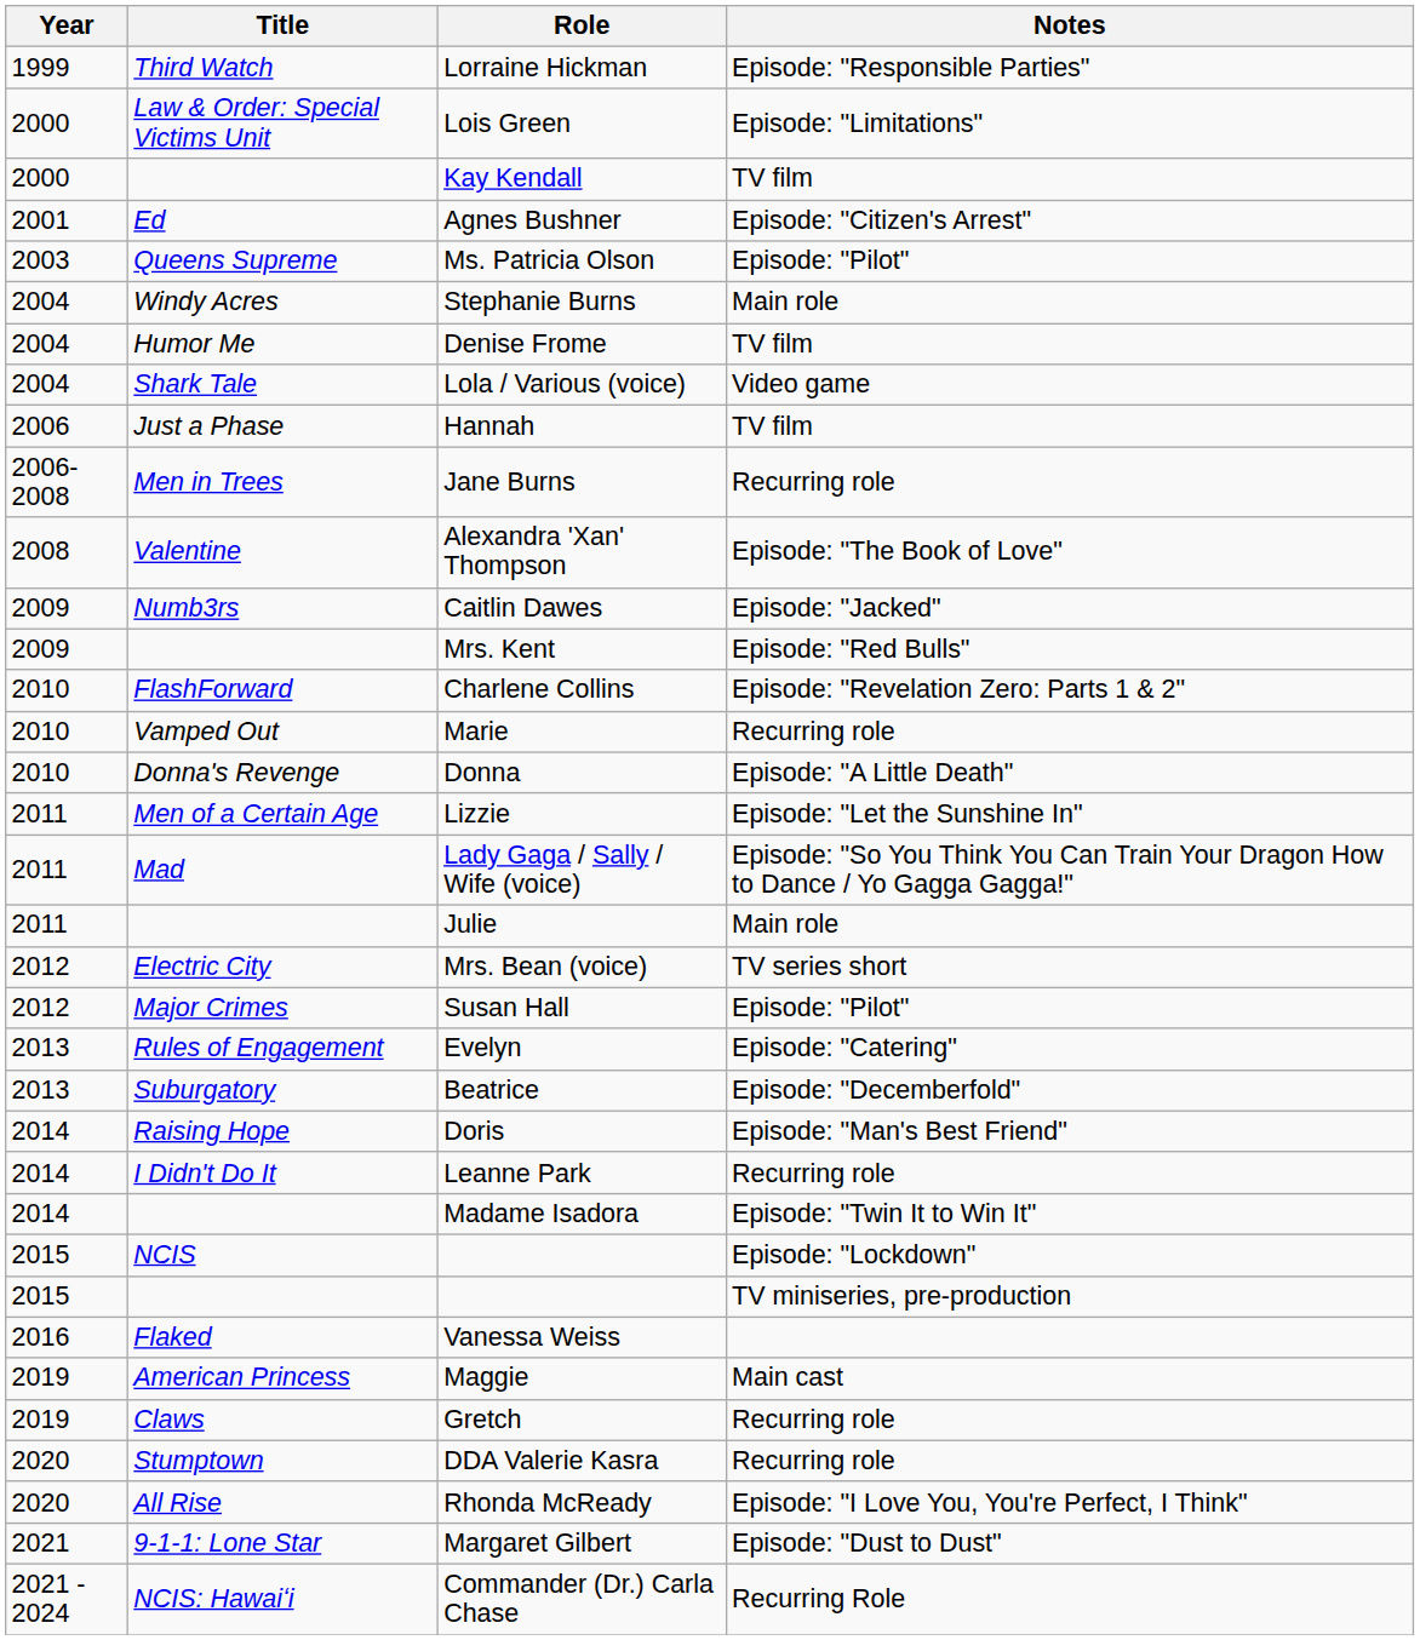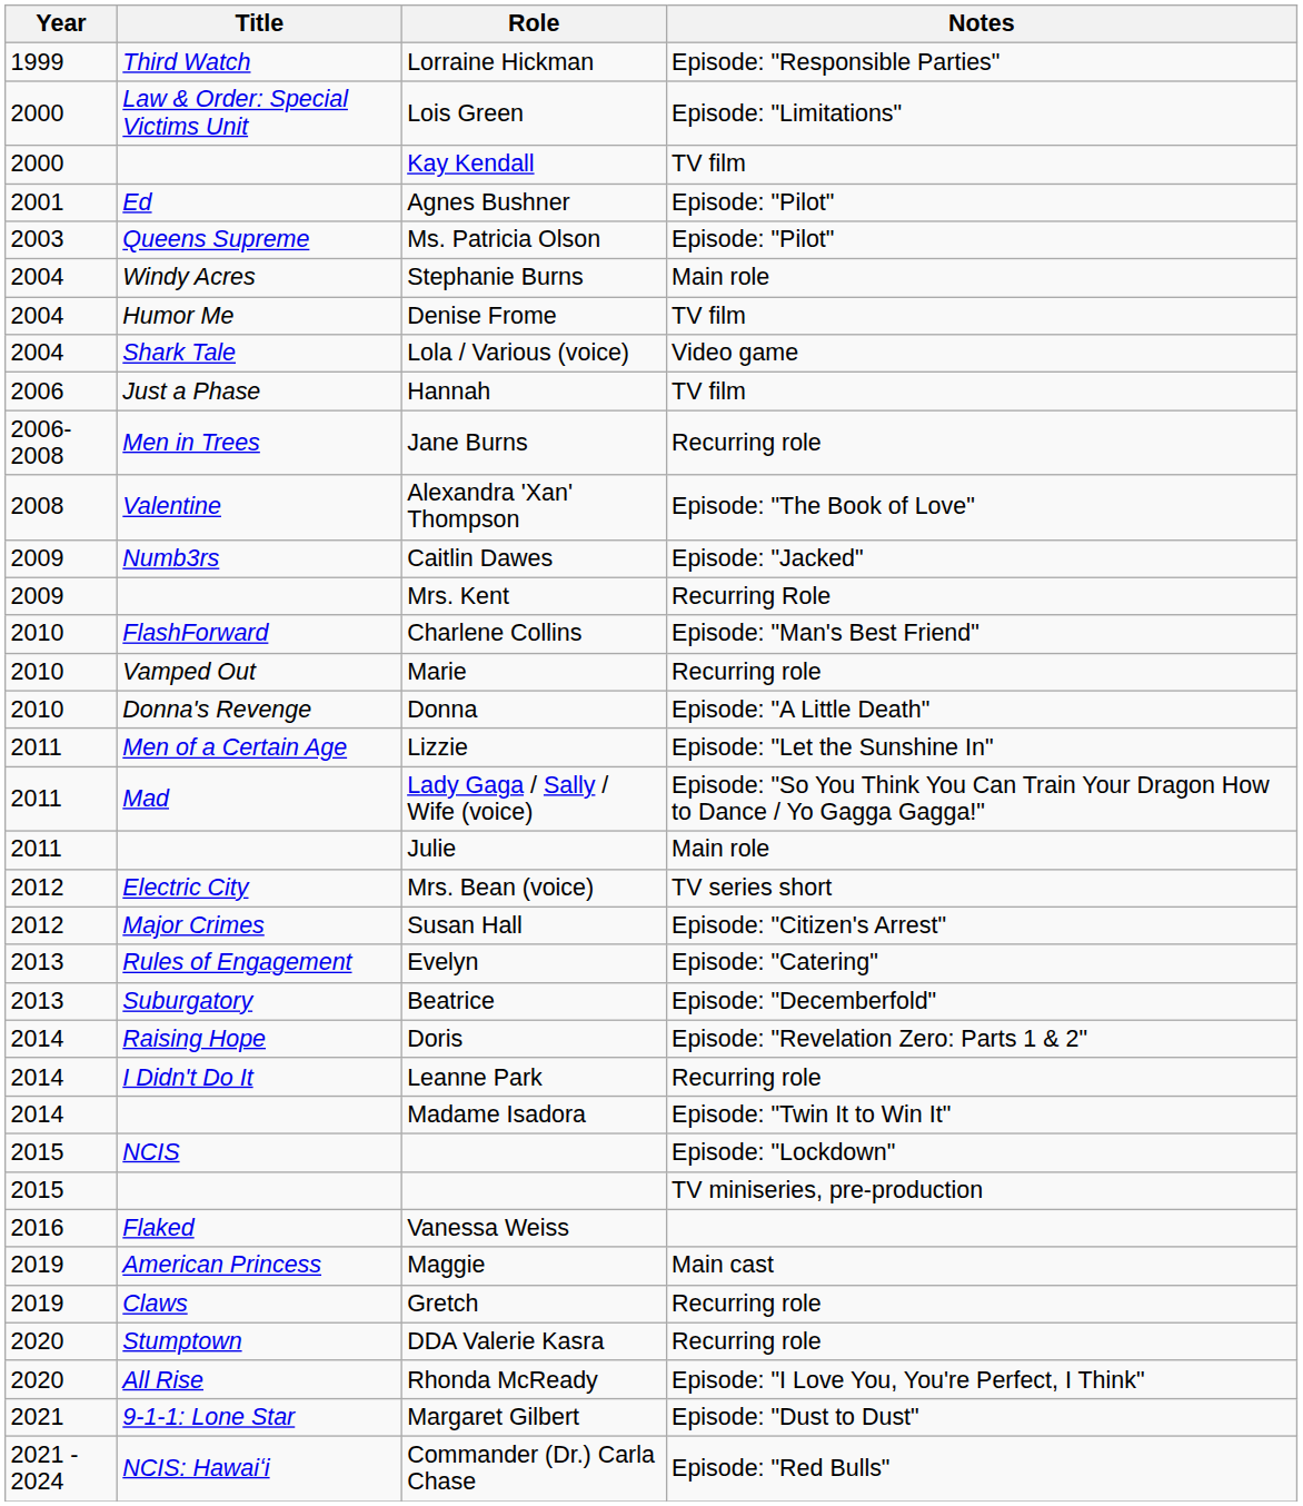Agnes Bushner | Notes: Episode: "Citizen's Arrest" -> Episode: "Pilot"
Mrs. Kent | Notes: Episode: "Red Bulls" -> Recurring Role
Charlene Collins | Notes: Episode: "Revelation Zero: Parts 1 & 2" -> Episode: "Man's Best Friend"
Susan Hall | Notes: Episode: "Pilot" -> Episode: "Citizen's Arrest"
Doris | Notes: Episode: "Man's Best Friend" -> Episode: "Revelation Zero: Parts 1 & 2"
Commander (Dr.) Carla Chase | Notes: Recurring Role -> Episode: "Red Bulls"
